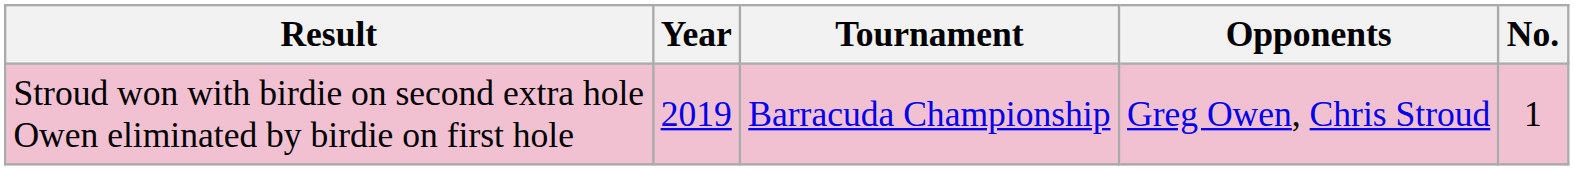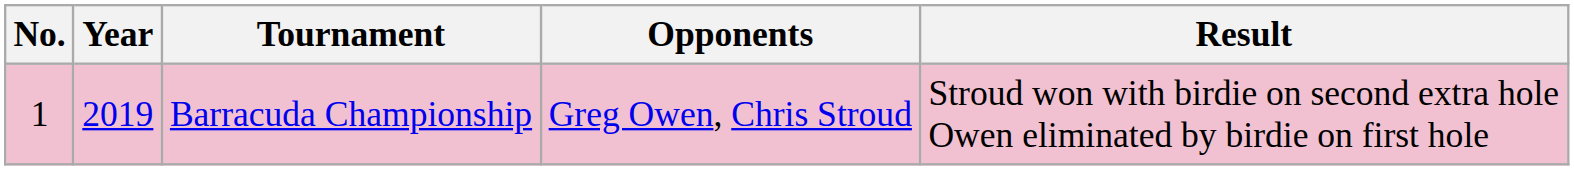columns swapped: No. <-> Result
